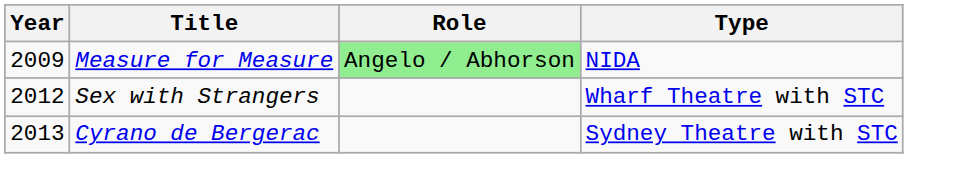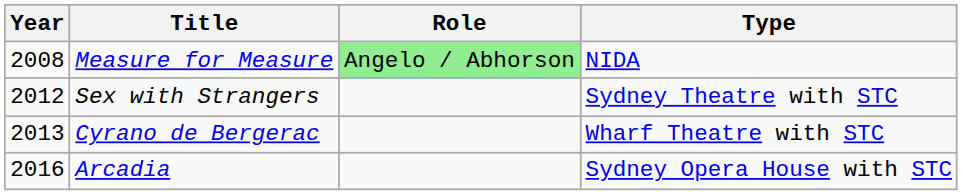Measure for Measure | Year: 2009 -> 2008
Sex with Strangers | Type: Wharf Theatre with STC -> Sydney Theatre with STC
Cyrano de Bergerac | Type: Sydney Theatre with STC -> Wharf Theatre with STC
+ row: 2016 | Arcadia | Sydney Opera House with STC
